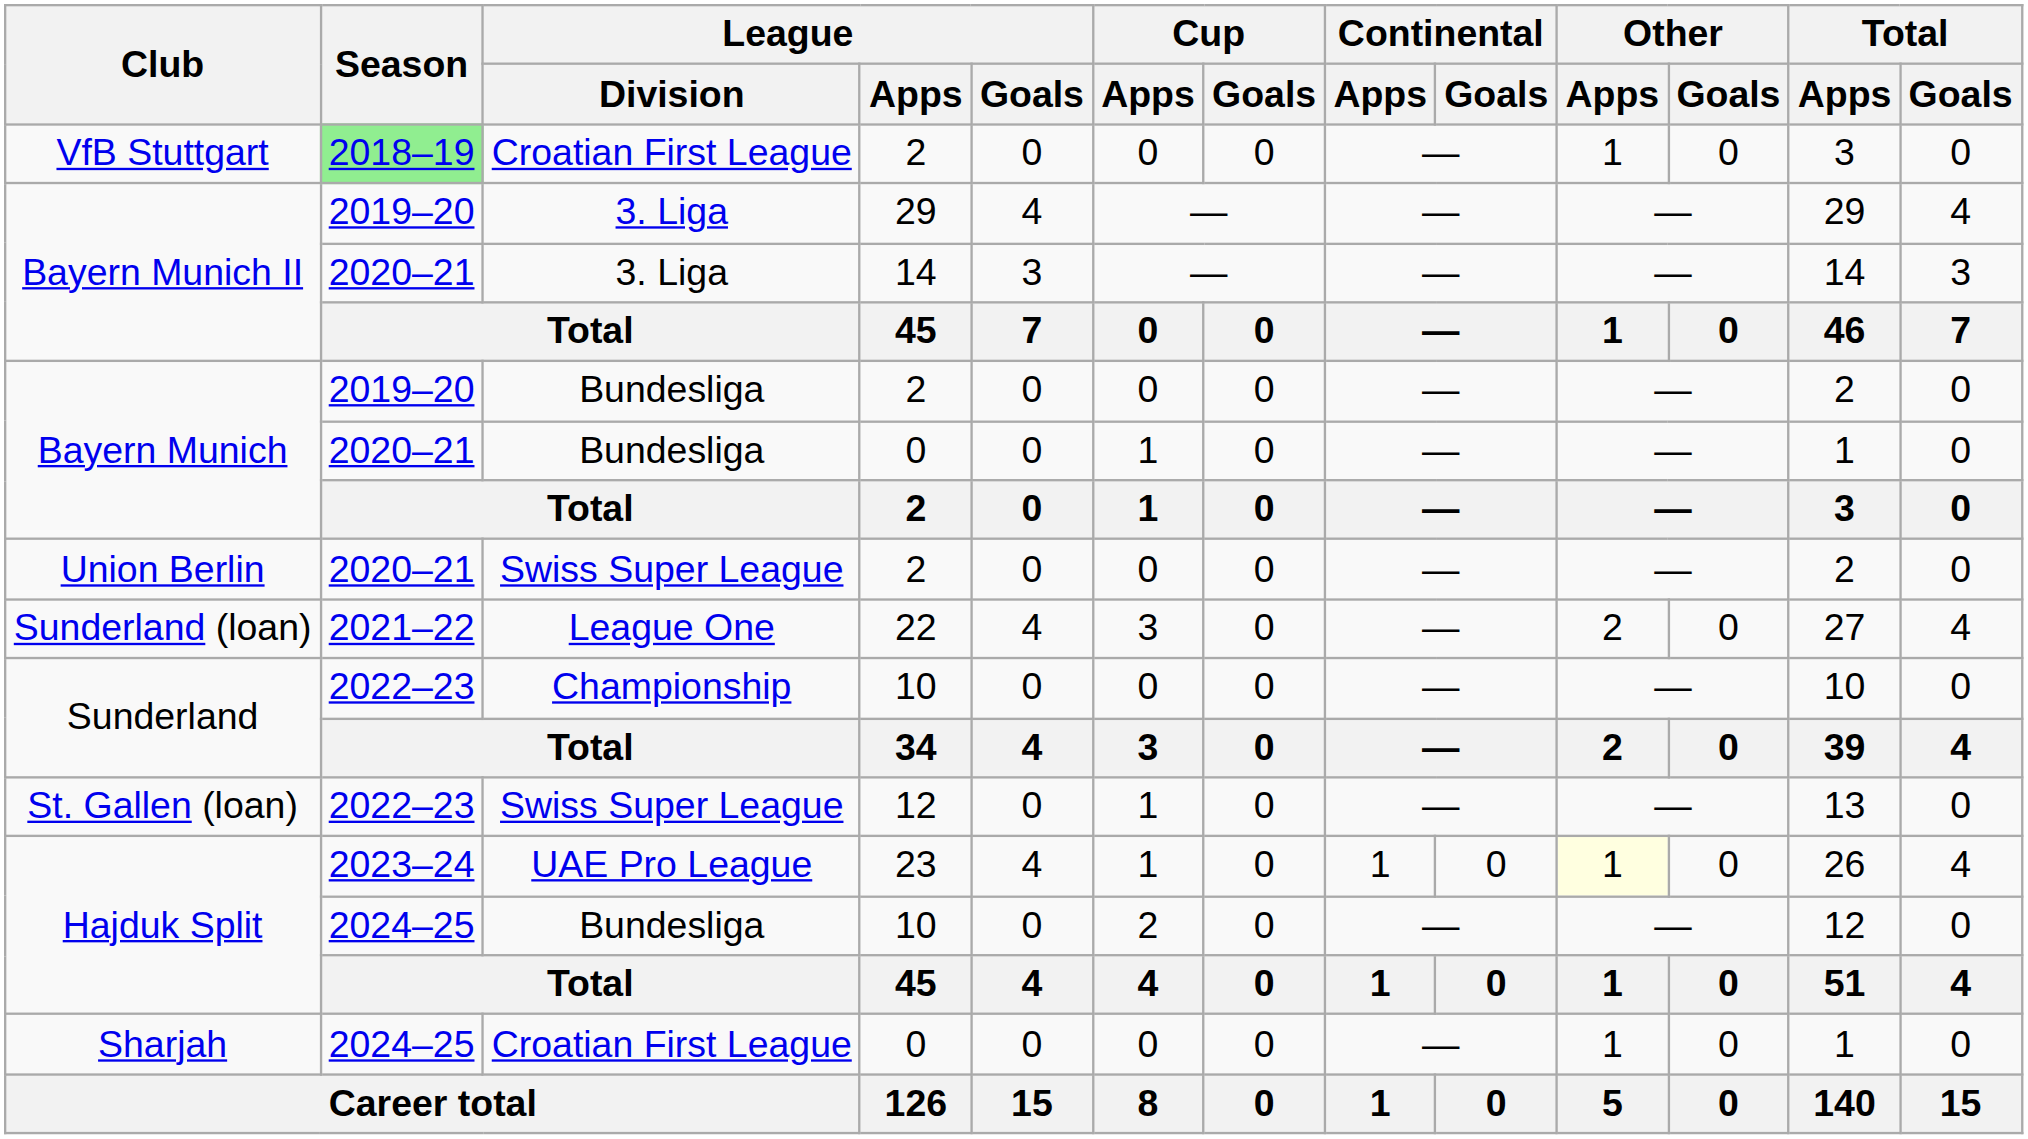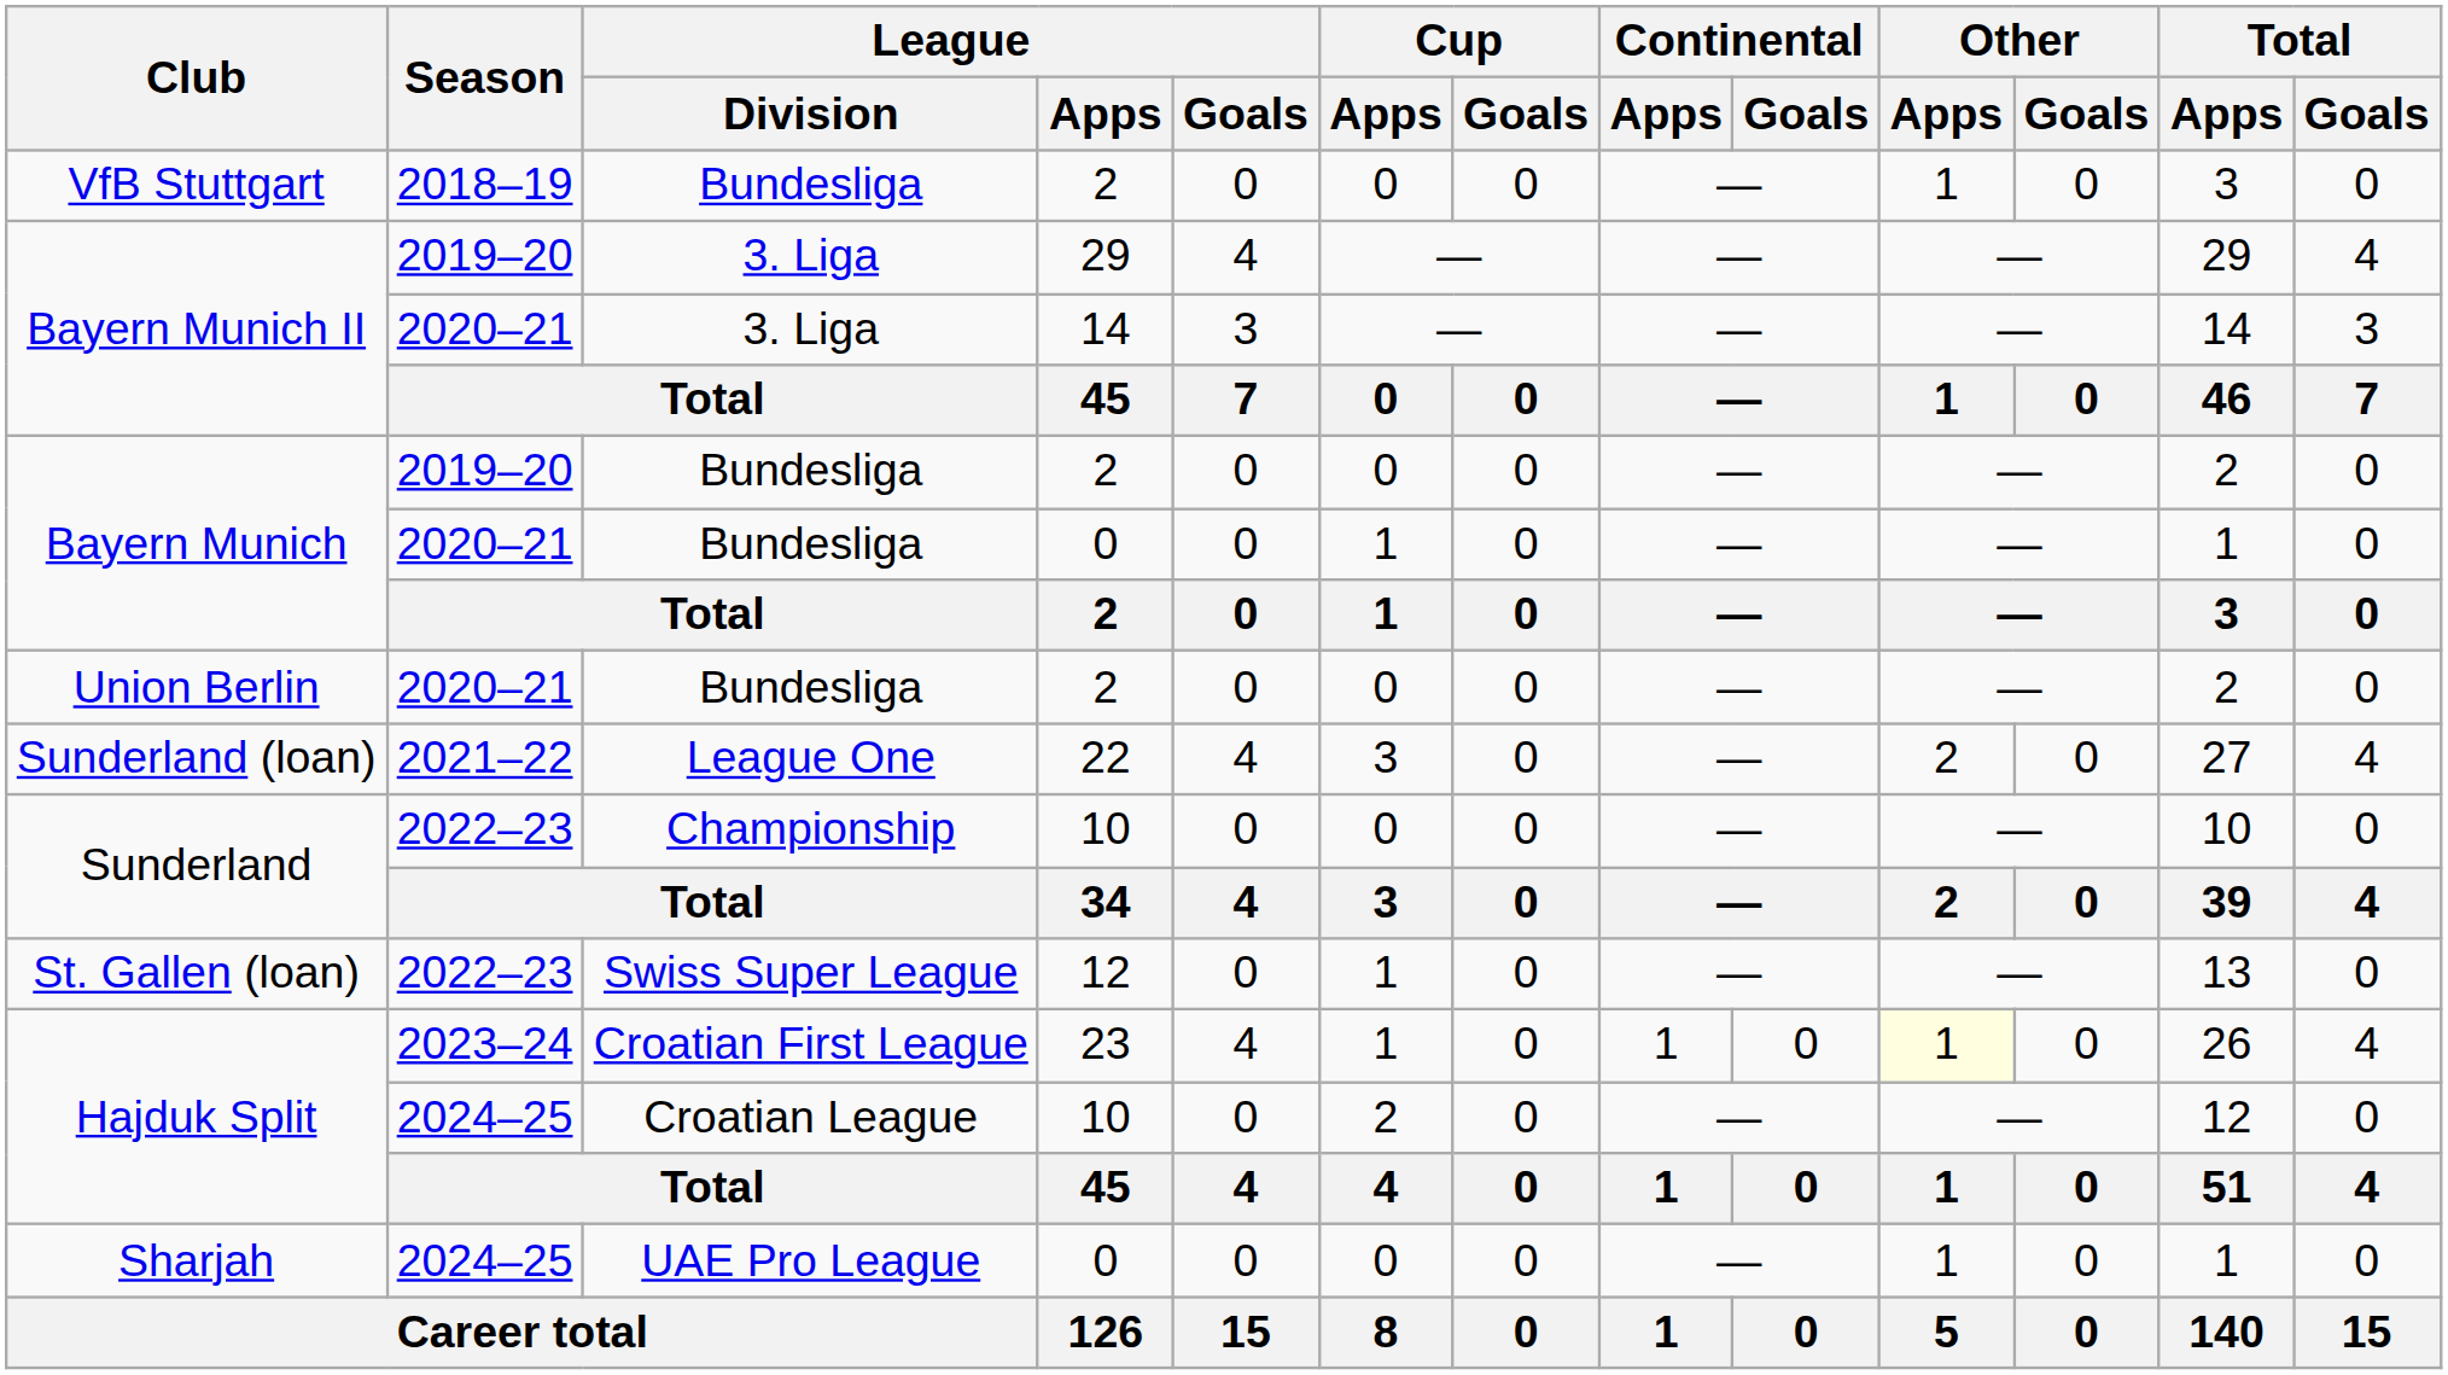VfB Stuttgart | Season: lightgreen background -> no background
VfB Stuttgart | League / Division: Croatian First League -> Bundesliga
Union Berlin | League / Division: Swiss Super League -> Bundesliga
Hajduk Split / 23 | League / Division: UAE Pro League -> Croatian First League
Hajduk Split / 10 | League / Division: Bundesliga -> Croatian League
Sharjah | League / Division: Croatian First League -> UAE Pro League
